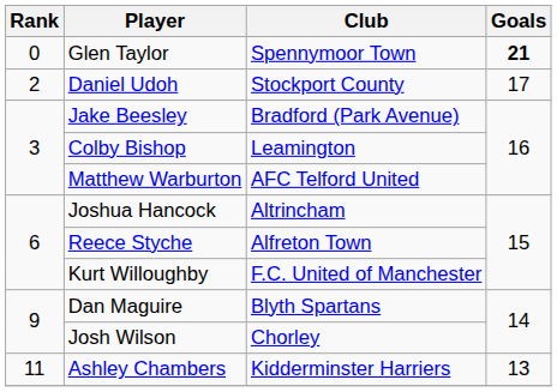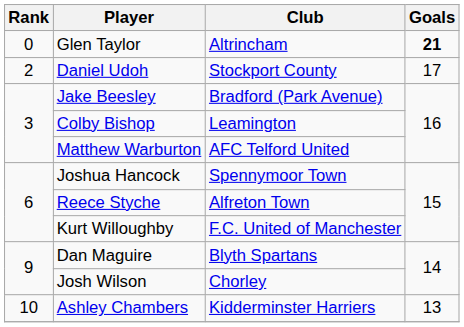Glen Taylor | Club: Spennymoor Town -> Altrincham
Joshua Hancock | Club: Altrincham -> Spennymoor Town
Ashley Chambers | Rank: 11 -> 10
